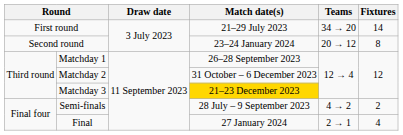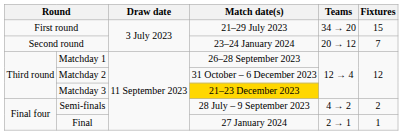First round | Fixtures: 14 -> 15
Second round | Fixtures: 8 -> 7
Final | Fixtures: 4 -> 1
